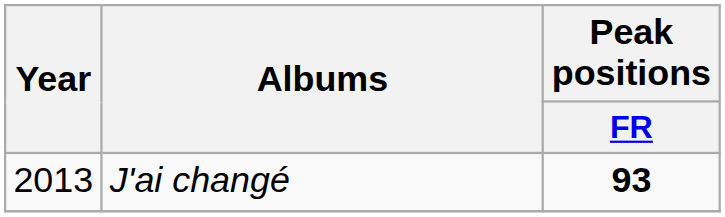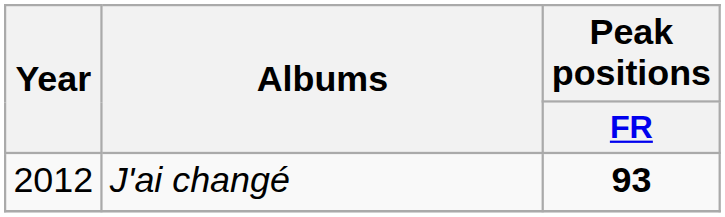J'ai changé | Year: 2013 -> 2012
